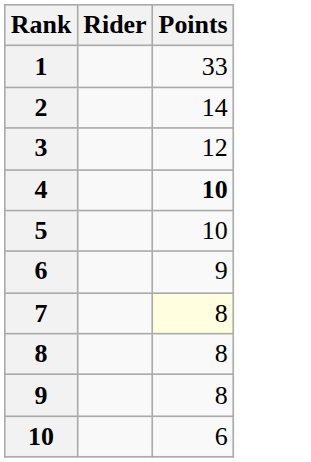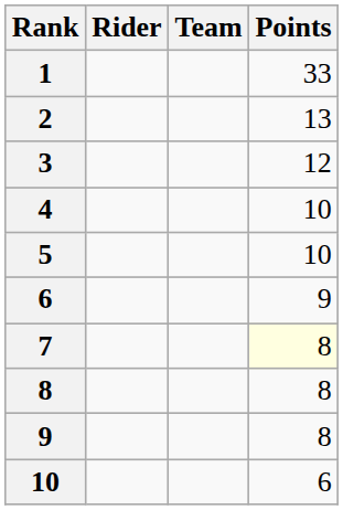+ column: Team
2 | Points: 14 -> 13
4 | Points: bold -> normal
